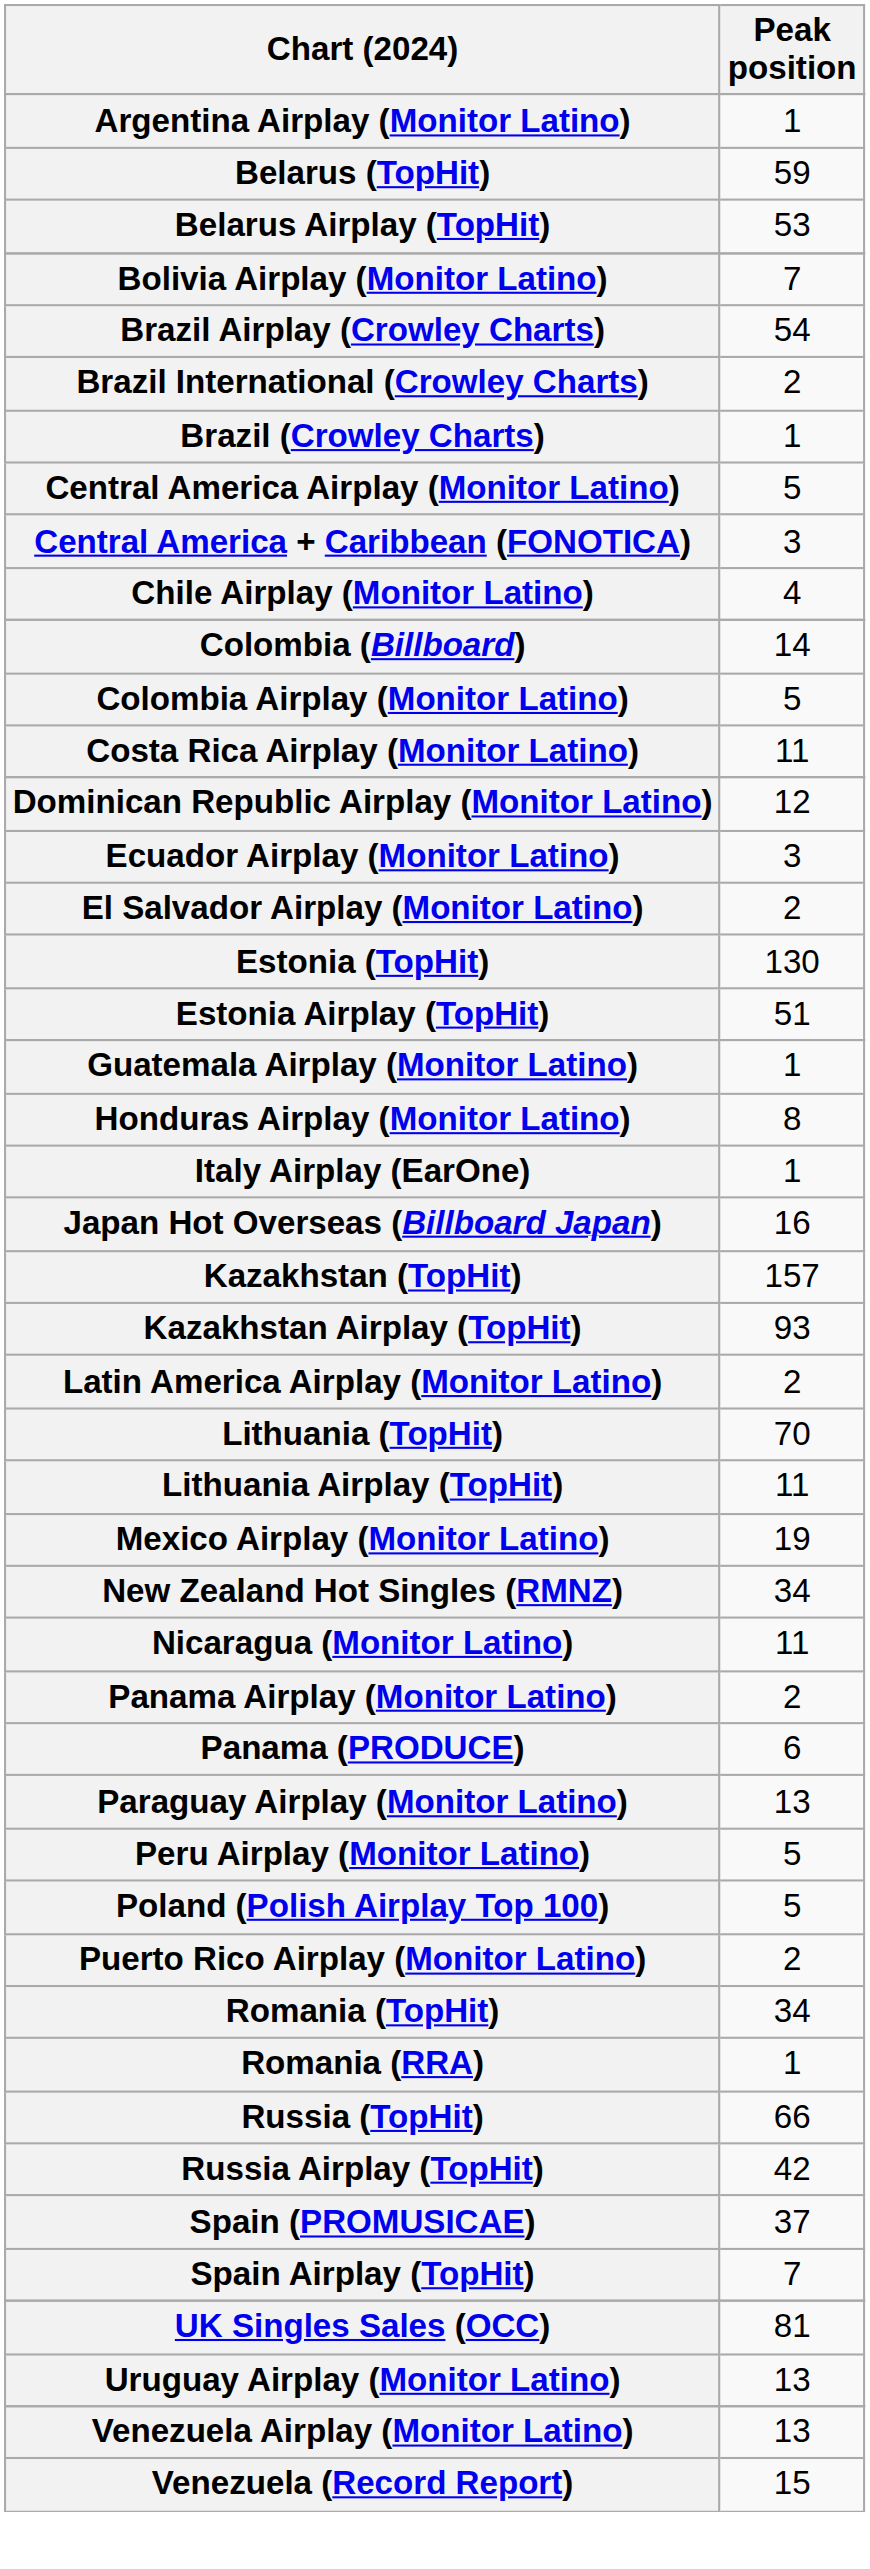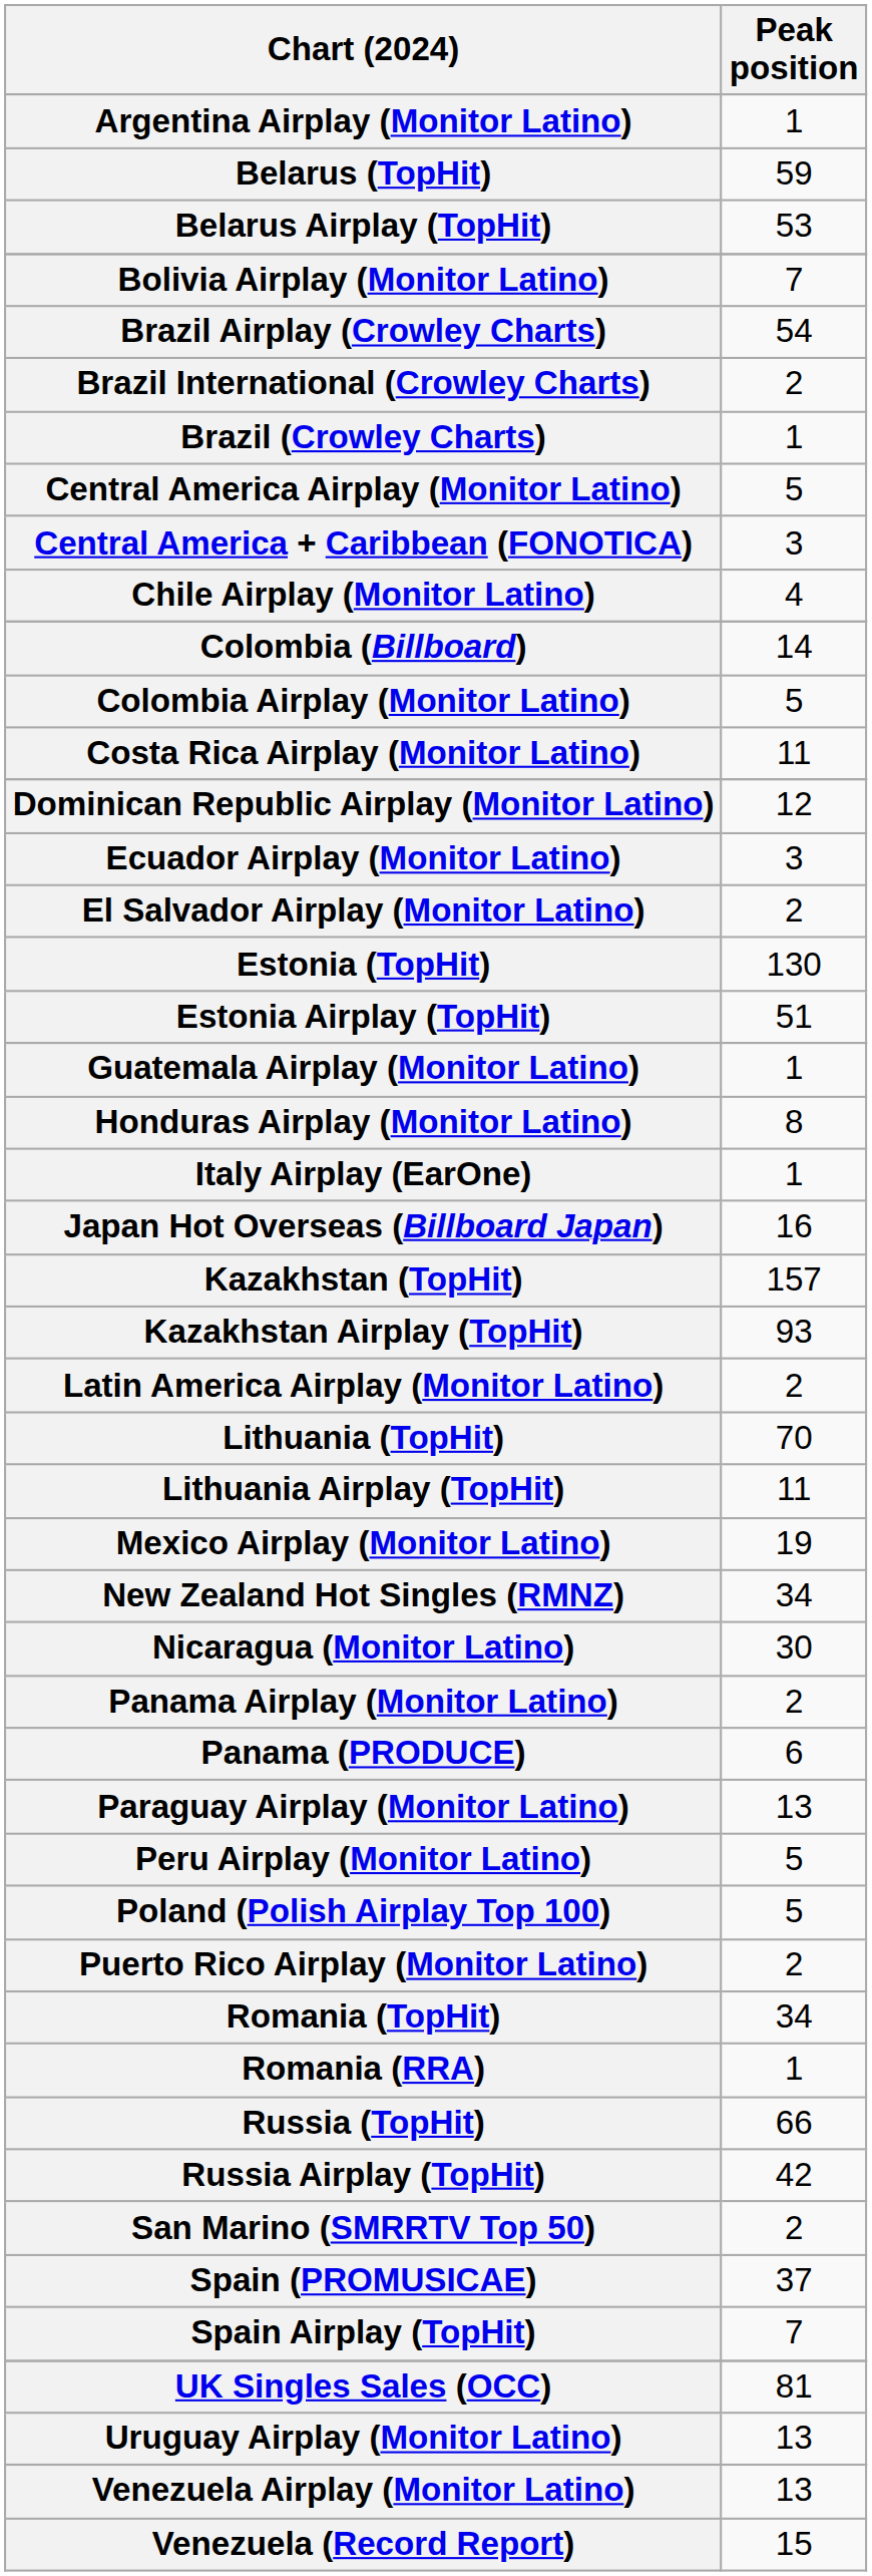Nicaragua (Monitor Latino) | Peak position: 11 -> 30
+ row: San Marino (SMRRTV Top 50) | 2
